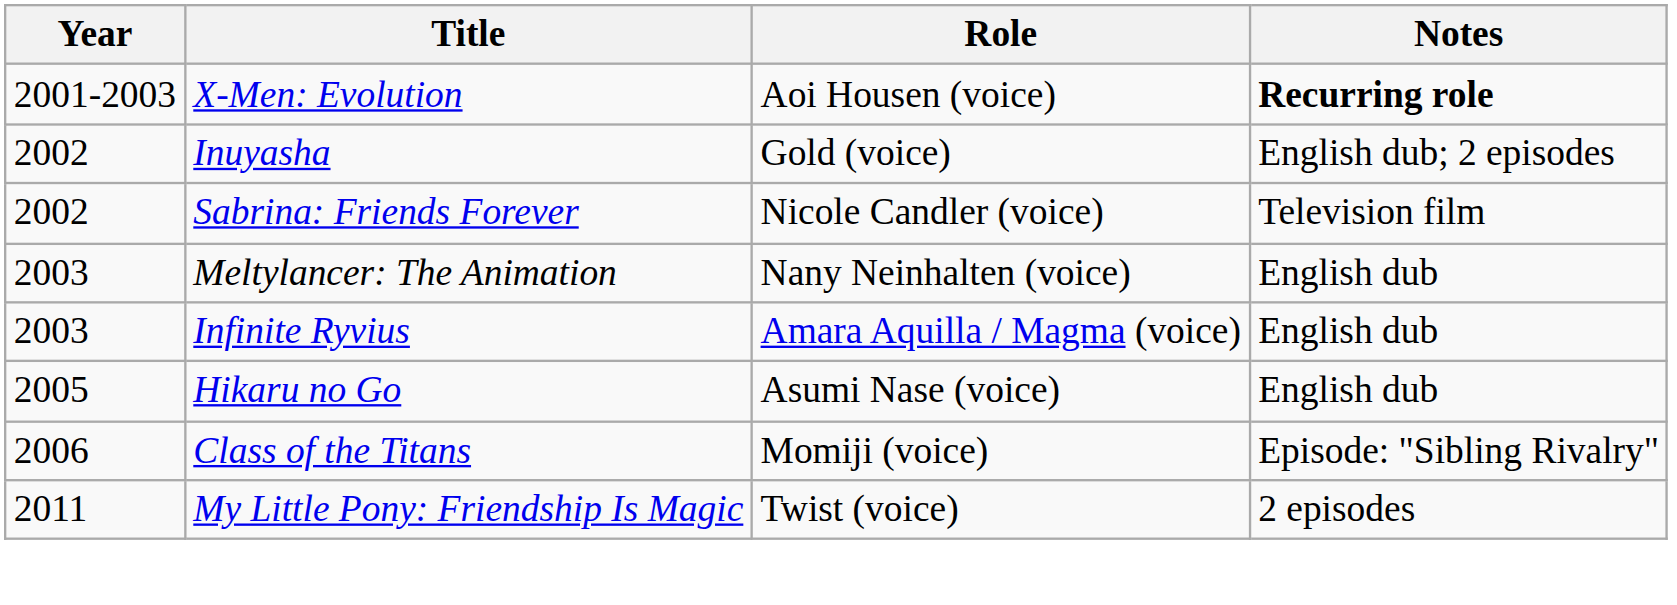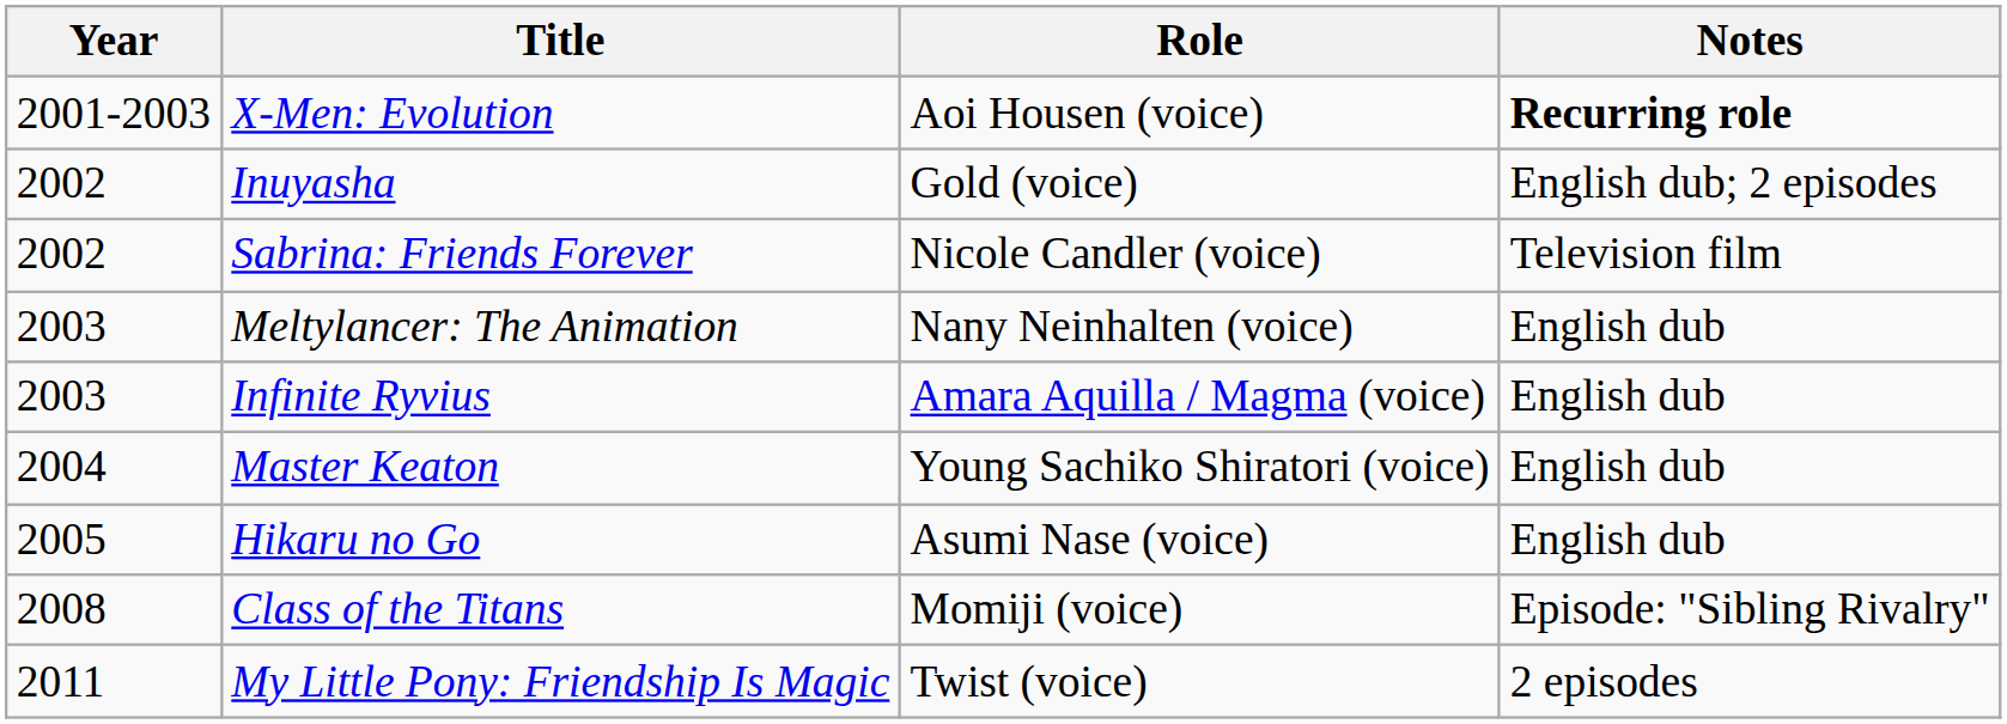+ row: 2004 | Master Keaton | Young Sachiko Shiratori (voice) | English dub
Class of the Titans | Year: 2006 -> 2008
